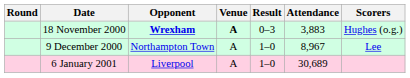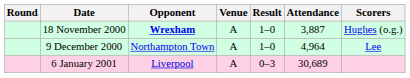18 November 2000 | Venue: bold -> normal
18 November 2000 | Result: 0–3 -> 1–0
18 November 2000 | Attendance: 3,883 -> 3,887
9 December 2000 | Attendance: 8,967 -> 4,964
6 January 2001 | Result: 1–0 -> 0–3
